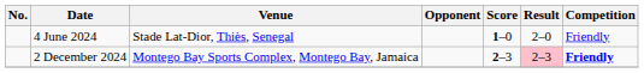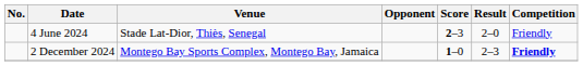4 June 2024 | Score: 1–0 -> 2–3
2 December 2024 | Score: 2–3 -> 1–0
2 December 2024 | Result: pink background -> no background
